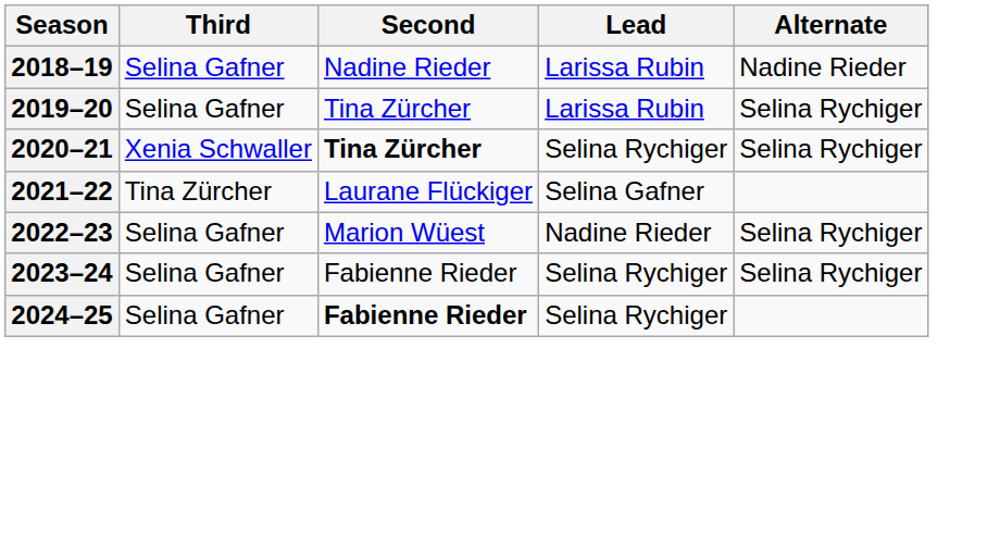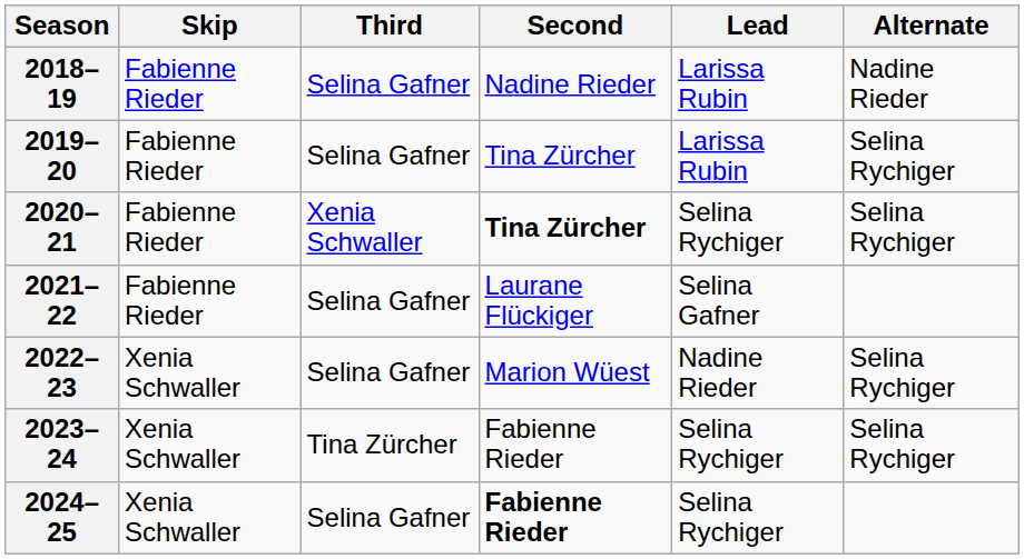+ column: Skip | Fabienne Rieder | Fabienne Rieder | Fabienne Rieder | Fabienne Rieder | Xenia Schwaller | Xenia Schwaller | Xenia Schwaller
2021–22 | Third: Tina Zürcher -> Selina Gafner
2023–24 | Third: Selina Gafner -> Tina Zürcher
